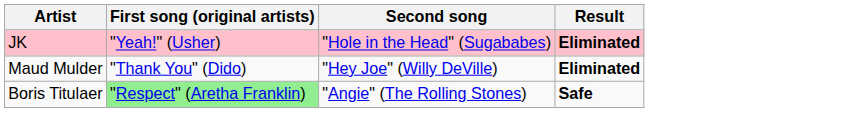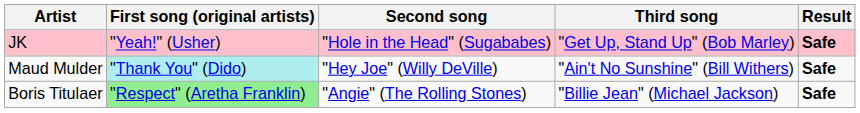+ column: Third song | "Get Up, Stand Up" (Bob Marley) | "Ain't No Sunshine" (Bill Withers) | "Billie Jean" (Michael Jackson)
JK | Result: Eliminated -> Safe
Maud Mulder | First song (original artists): no background -> paleturquoise background
Maud Mulder | Result: Eliminated -> Safe
